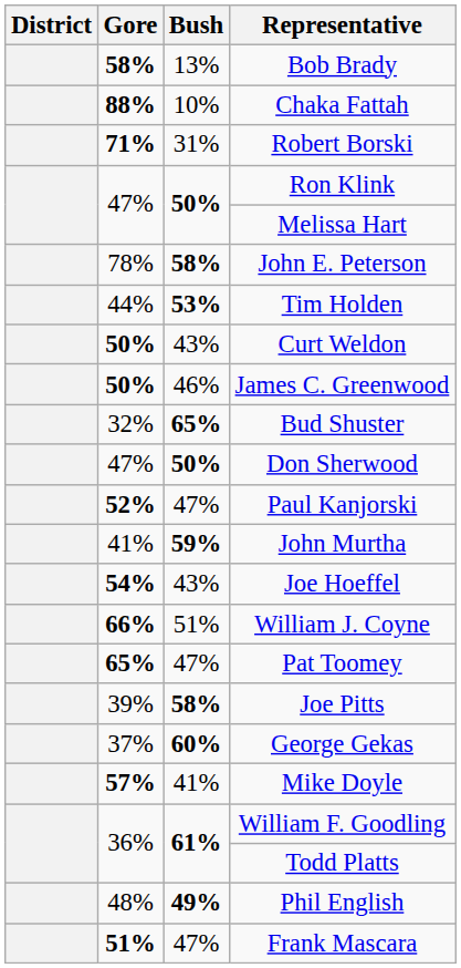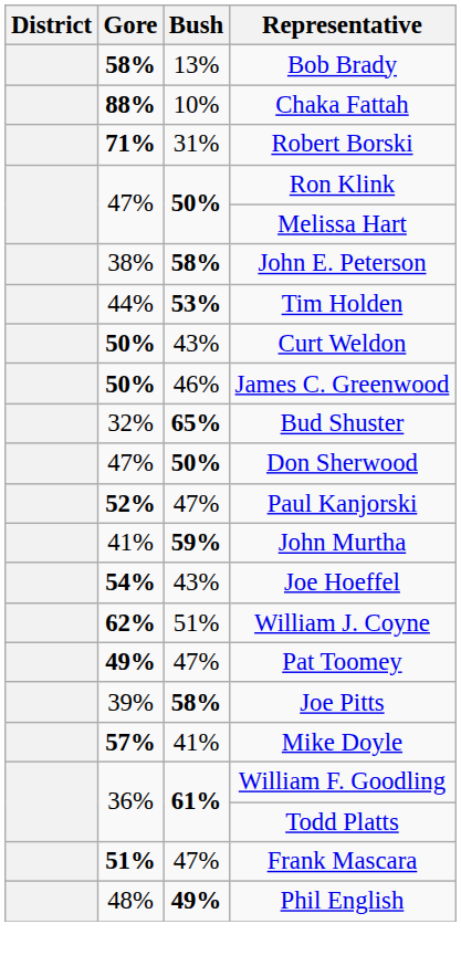John E. Peterson | Gore: 78% -> 38%
William J. Coyne | Gore: 66% -> 62%
Pat Toomey | Gore: 65% -> 49%
- row: 37% | 60% | George Gekas
rows swapped: Frank Mascara <-> Phil English
